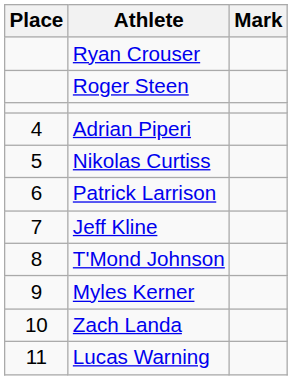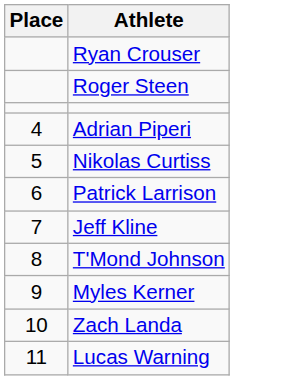- column: Mark
